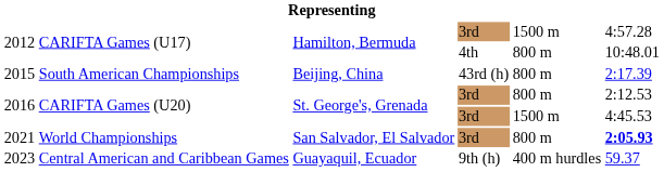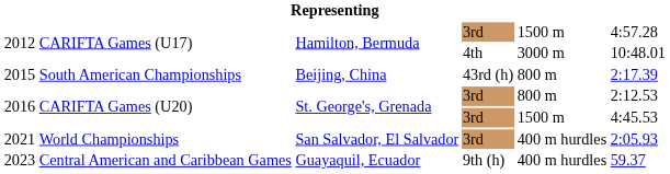2012 / 4th | column 5: 800 m -> 3000 m
2021 | column 5: 800 m -> 400 m hurdles
2021 | column 6: bold -> normal
